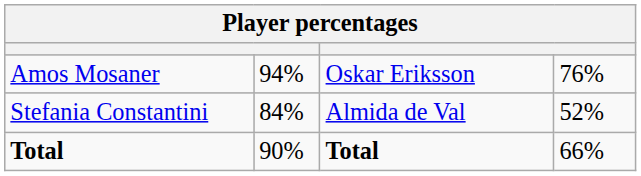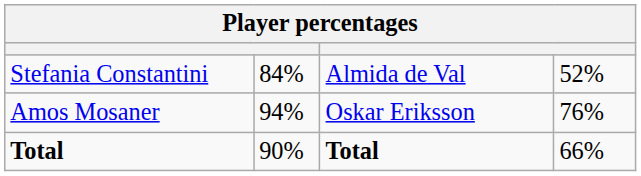rows swapped: Stefania Constantini <-> Amos Mosaner
